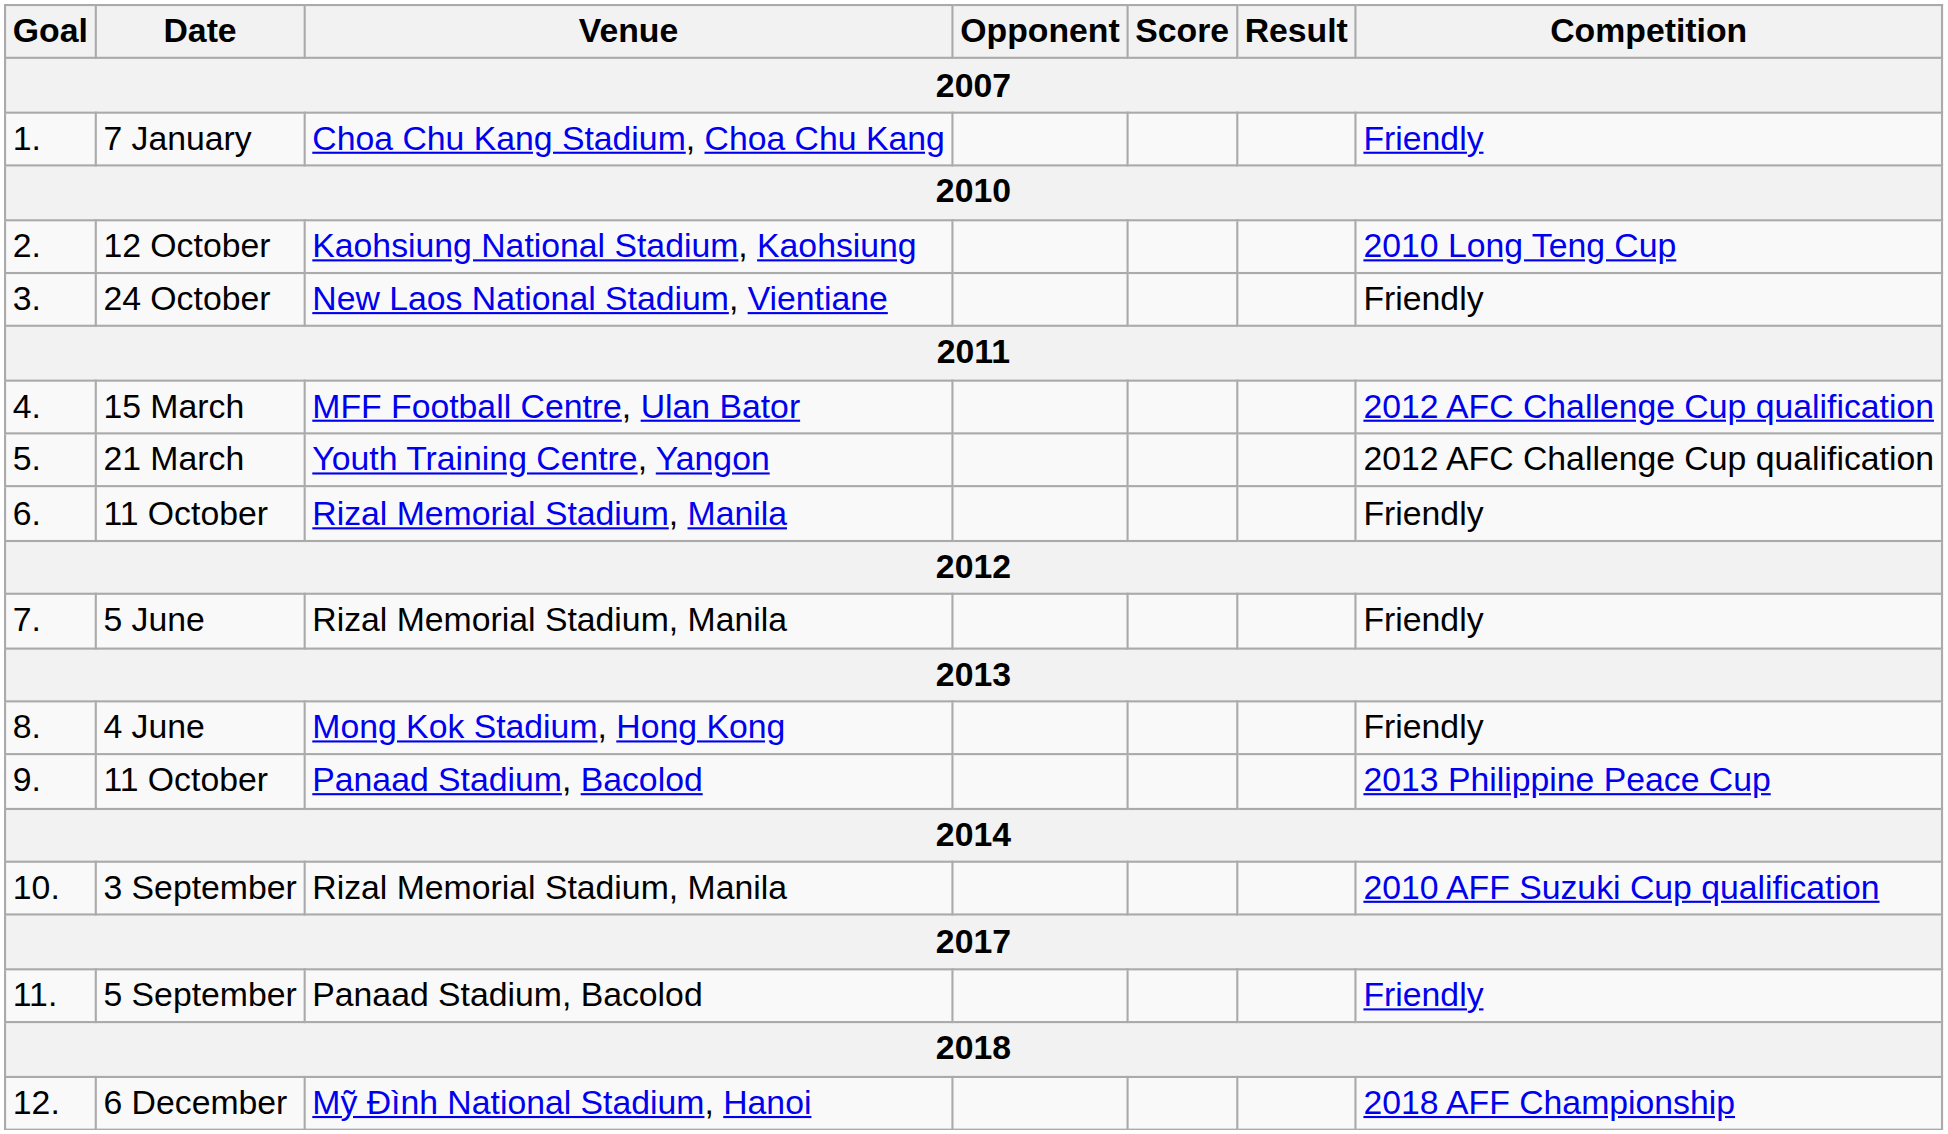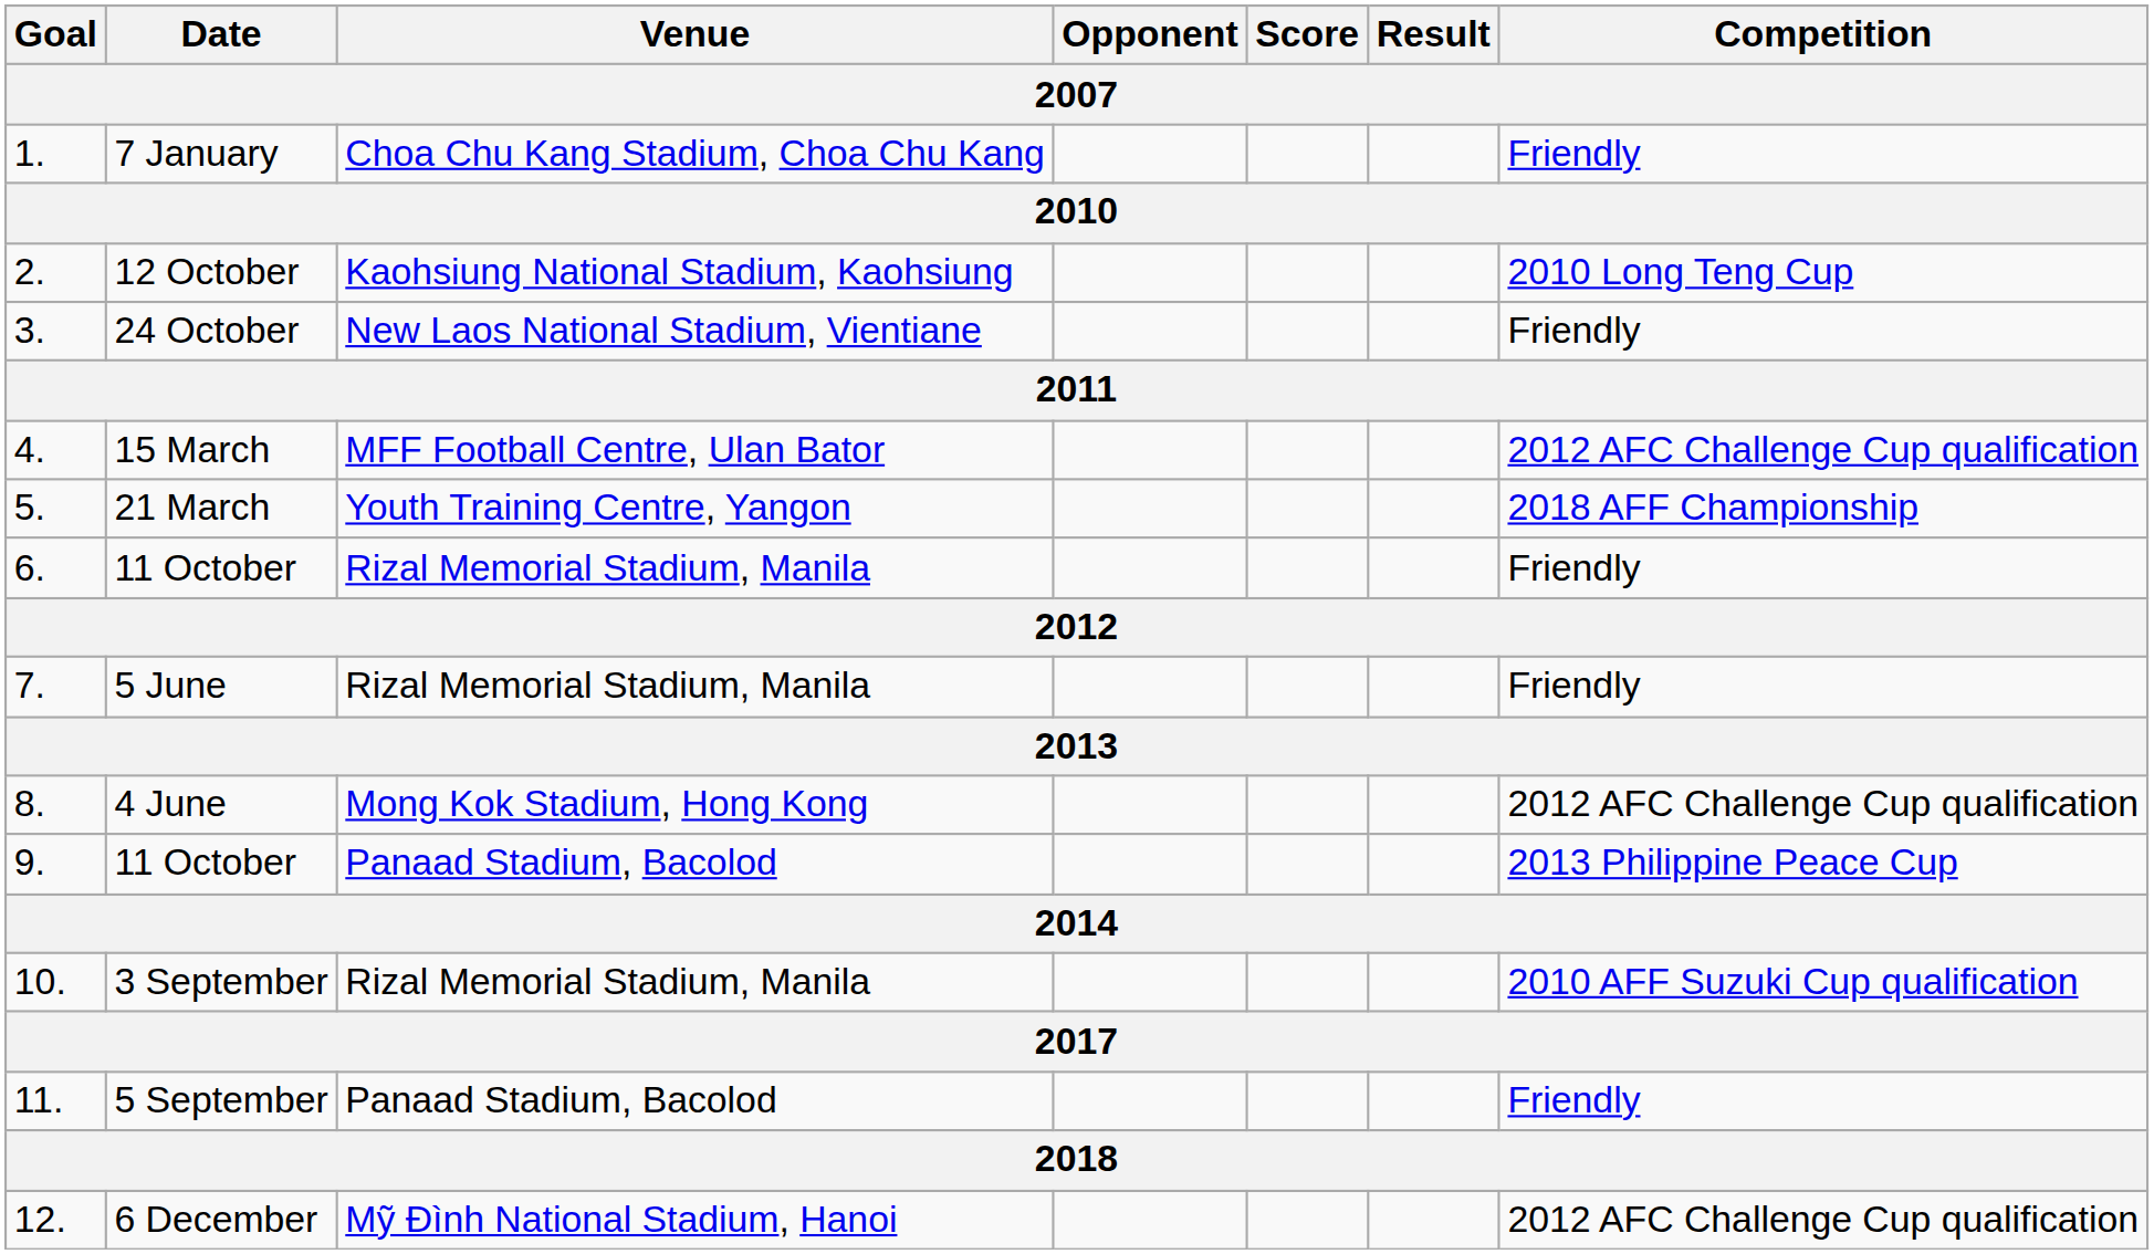21 March | Competition: 2012 AFC Challenge Cup qualification -> 2018 AFF Championship
4 June | Competition: Friendly -> 2012 AFC Challenge Cup qualification
6 December | Competition: 2018 AFF Championship -> 2012 AFC Challenge Cup qualification
